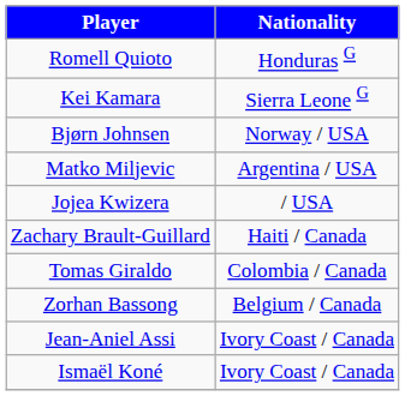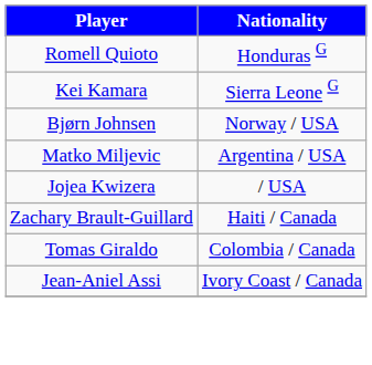- row: Zorhan Bassong | Belgium / Canada
- row: Ismaël Koné | Ivory Coast / Canada
